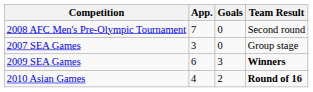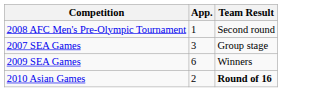- column: Goals | 0 | 0 | 3 | 2
2008 AFC Men's Pre-Olympic Tournament | App.: 7 -> 1
2009 SEA Games | Team Result: bold -> normal
2010 Asian Games | App.: 4 -> 2
